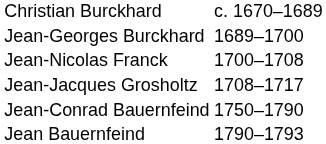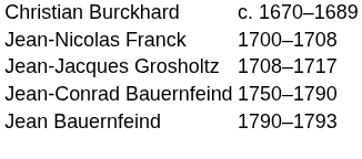- row: Jean-Georges Burckhard | 1689–1700
